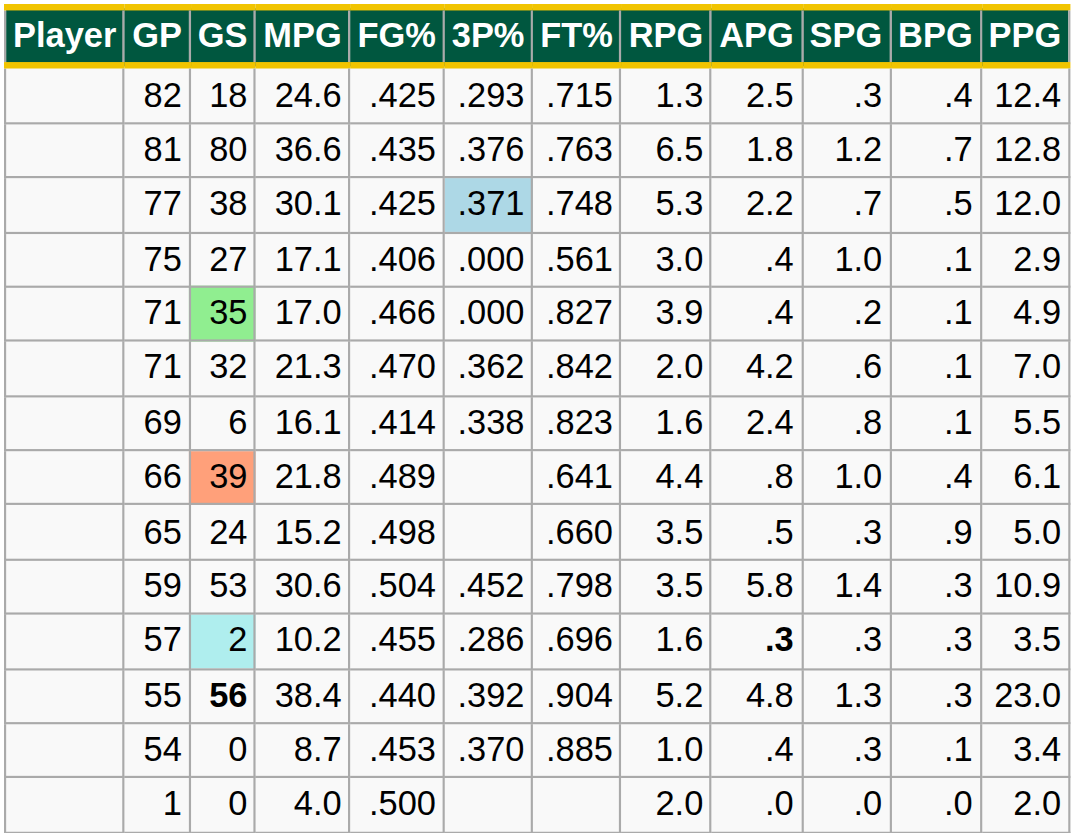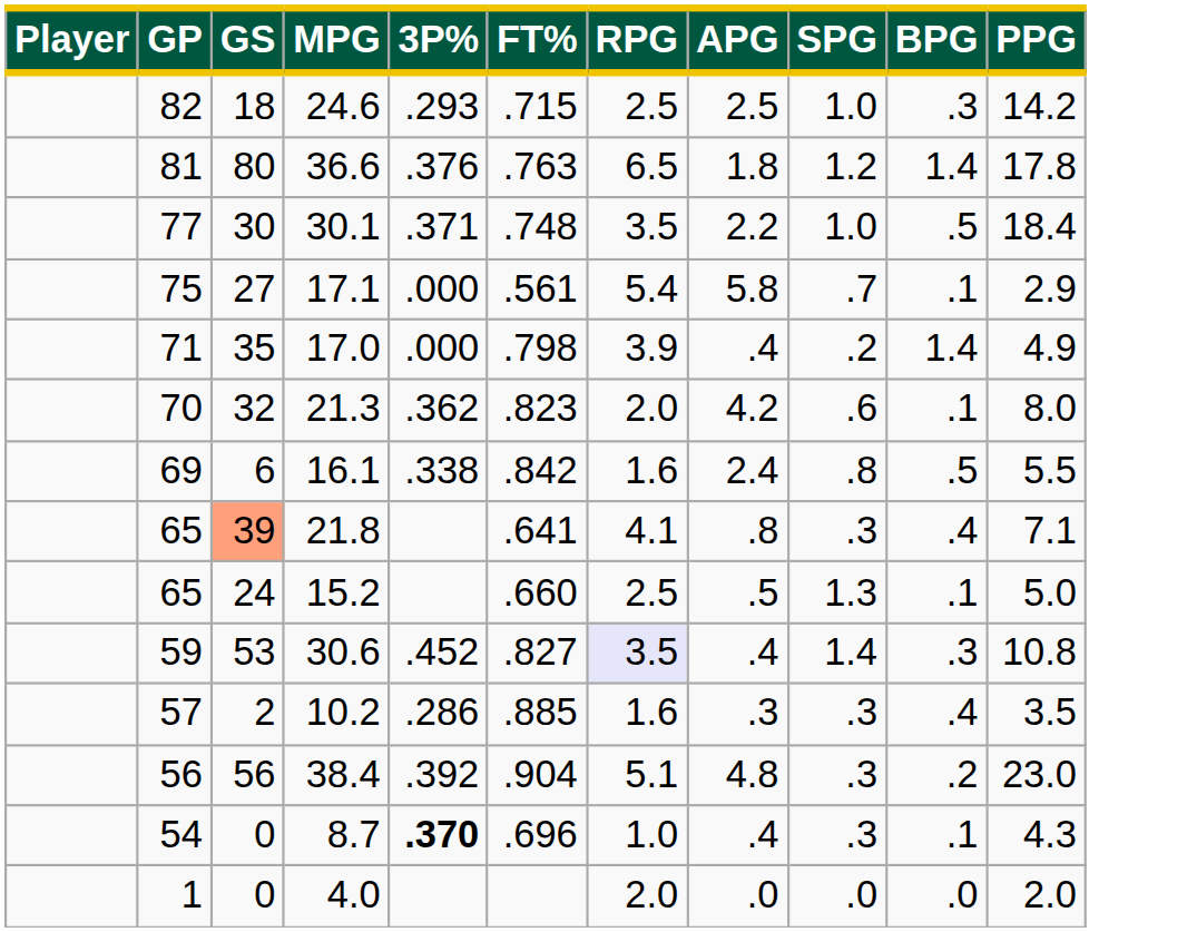- column: FG% | .425 | .435 | .425 | .406 | .466 | .470 | .414 | .489 | .498 | .504 | .455 | .440 | .453 | .500
24.6 | RPG: 1.3 -> 2.5
24.6 | SPG: .3 -> 1.0
24.6 | BPG: .4 -> .3
24.6 | PPG: 12.4 -> 14.2
36.6 | BPG: .7 -> 1.4
36.6 | PPG: 12.8 -> 17.8
30.1 | GS: 38 -> 30
30.1 | 3P%: lightblue background -> no background
30.1 | RPG: 5.3 -> 3.5
30.1 | SPG: .7 -> 1.0
30.1 | PPG: 12.0 -> 18.4
17.1 | RPG: 3.0 -> 5.4
17.1 | APG: .4 -> 5.8
17.1 | SPG: 1.0 -> .7
17.0 | GS: lightgreen background -> no background
17.0 | FT%: .827 -> .798
17.0 | BPG: .1 -> 1.4
21.3 | GP: 71 -> 70
21.3 | FT%: .842 -> .823
21.3 | PPG: 7.0 -> 8.0
16.1 | FT%: .823 -> .842
16.1 | BPG: .1 -> .5
21.8 | GP: 66 -> 65
21.8 | RPG: 4.4 -> 4.1
21.8 | SPG: 1.0 -> .3
21.8 | PPG: 6.1 -> 7.1
15.2 | RPG: 3.5 -> 2.5
15.2 | SPG: .3 -> 1.3
15.2 | BPG: .9 -> .1
30.6 | FT%: .798 -> .827
30.6 | RPG: no background -> lavender background
30.6 | APG: 5.8 -> .4
30.6 | PPG: 10.9 -> 10.8
10.2 | GS: paleturquoise background -> no background
10.2 | FT%: .696 -> .885
10.2 | APG: bold -> normal
10.2 | BPG: .3 -> .4
38.4 | GP: 55 -> 56
38.4 | GS: bold -> normal
38.4 | RPG: 5.2 -> 5.1
38.4 | SPG: 1.3 -> .3
38.4 | BPG: .3 -> .2
8.7 | 3P%: normal -> bold
8.7 | FT%: .885 -> .696
8.7 | PPG: 3.4 -> 4.3
